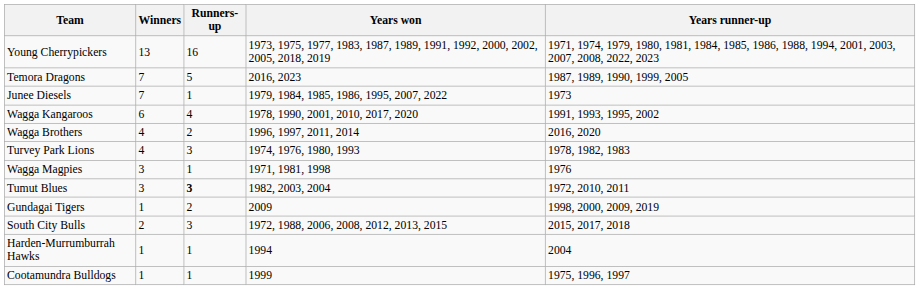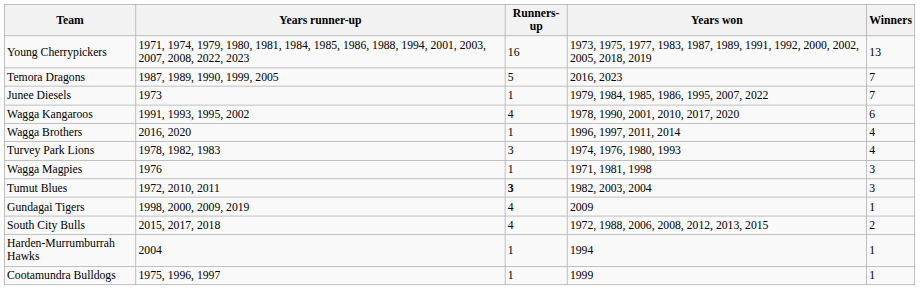columns swapped: Winners <-> Years runner-up
Wagga Brothers | Runners-up: 2 -> 1
Gundagai Tigers | Runners-up: 2 -> 4
South City Bulls | Runners-up: 3 -> 4
